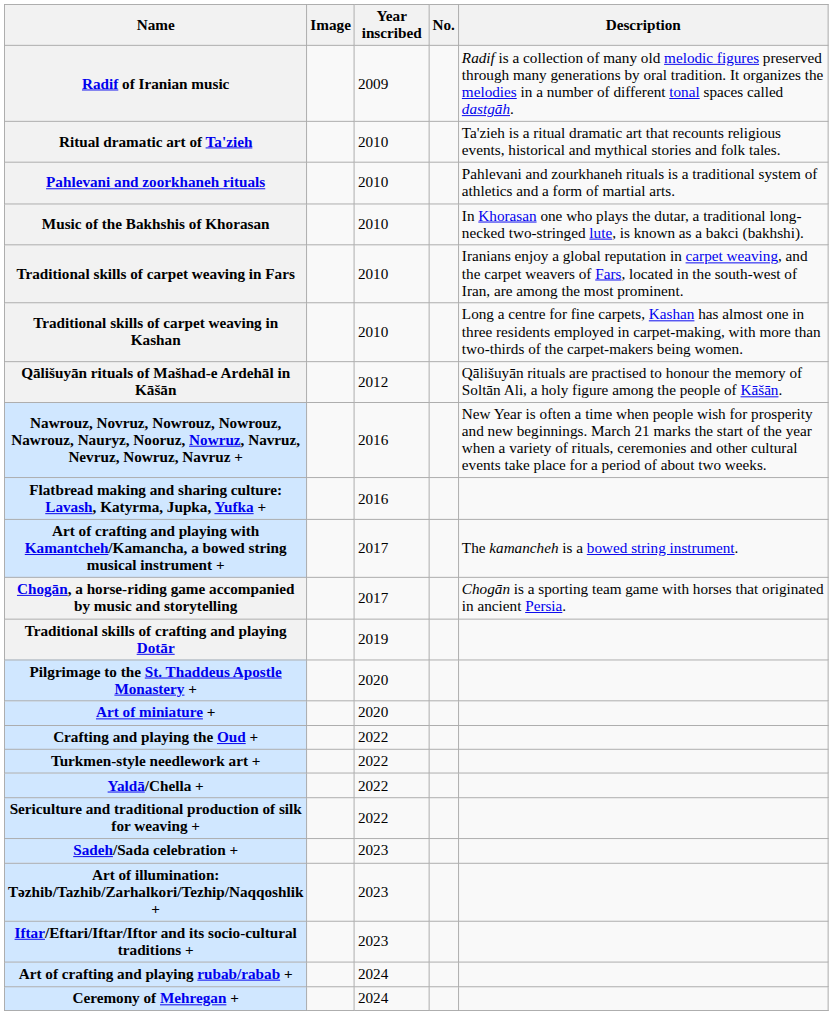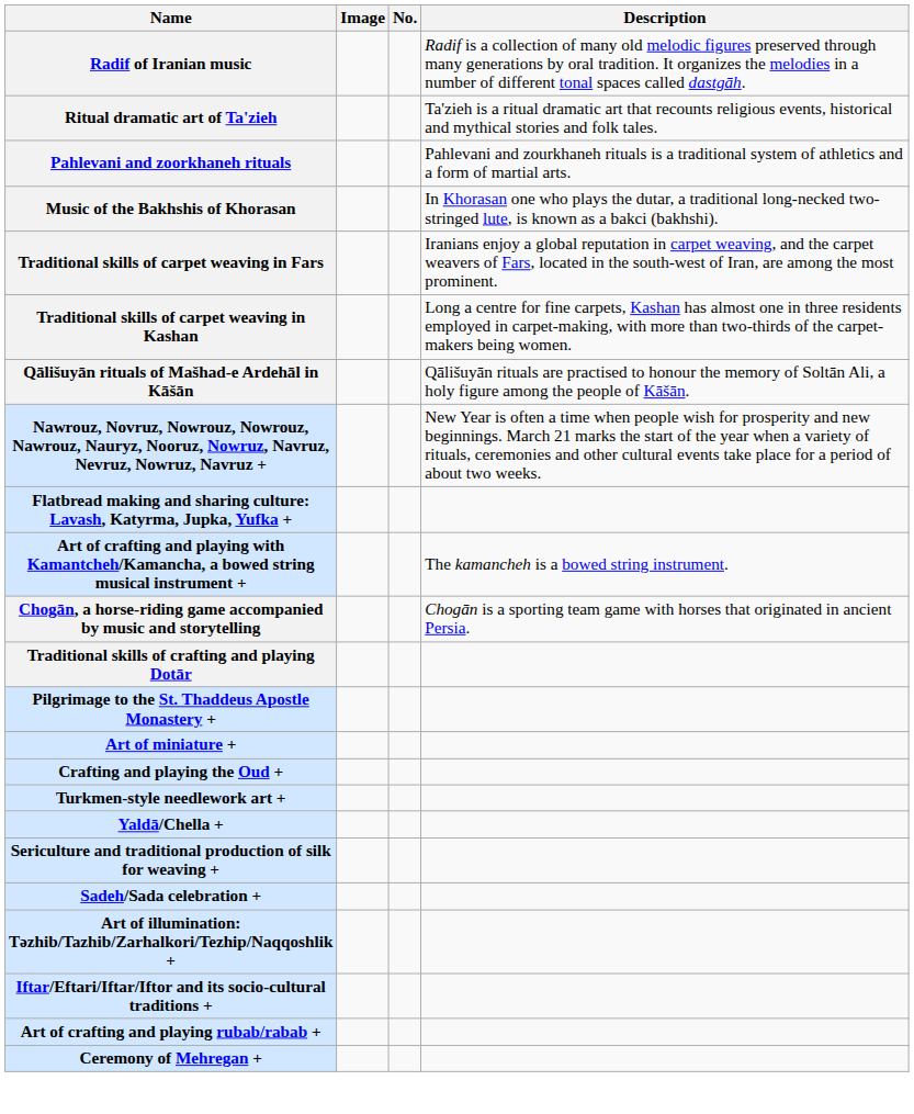- column: Year inscribed | 2009 | 2010 | 2010 | 2010 | 2010 | 2010 | 2012 | 2016 | 2016 | 2017 | 2017 | 2019 | 2020 | 2020 | 2022 | 2022 | 2022 | 2022 | 2023 | 2023 | 2023 | 2024 | 2024
